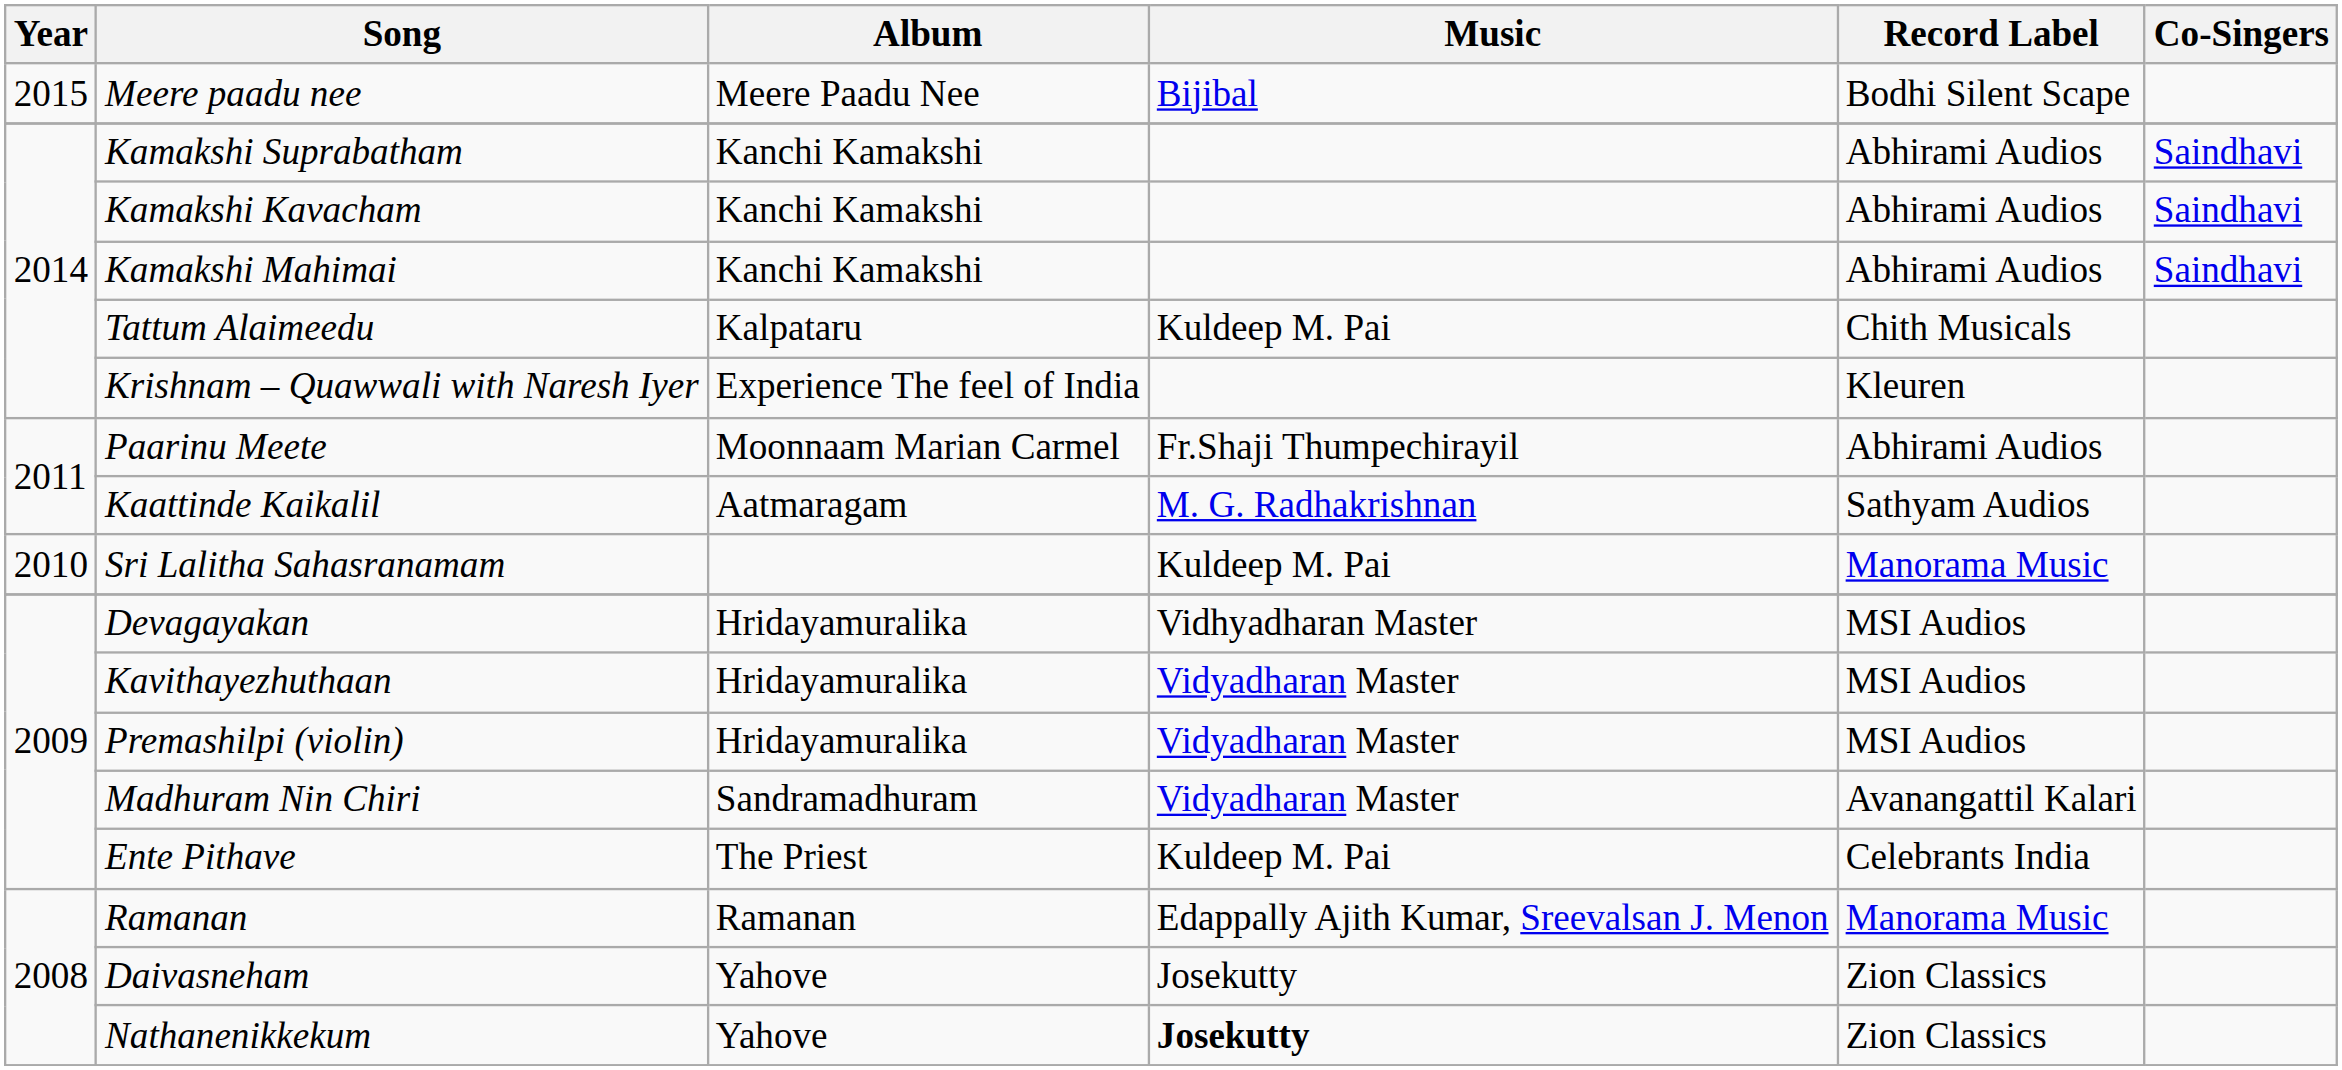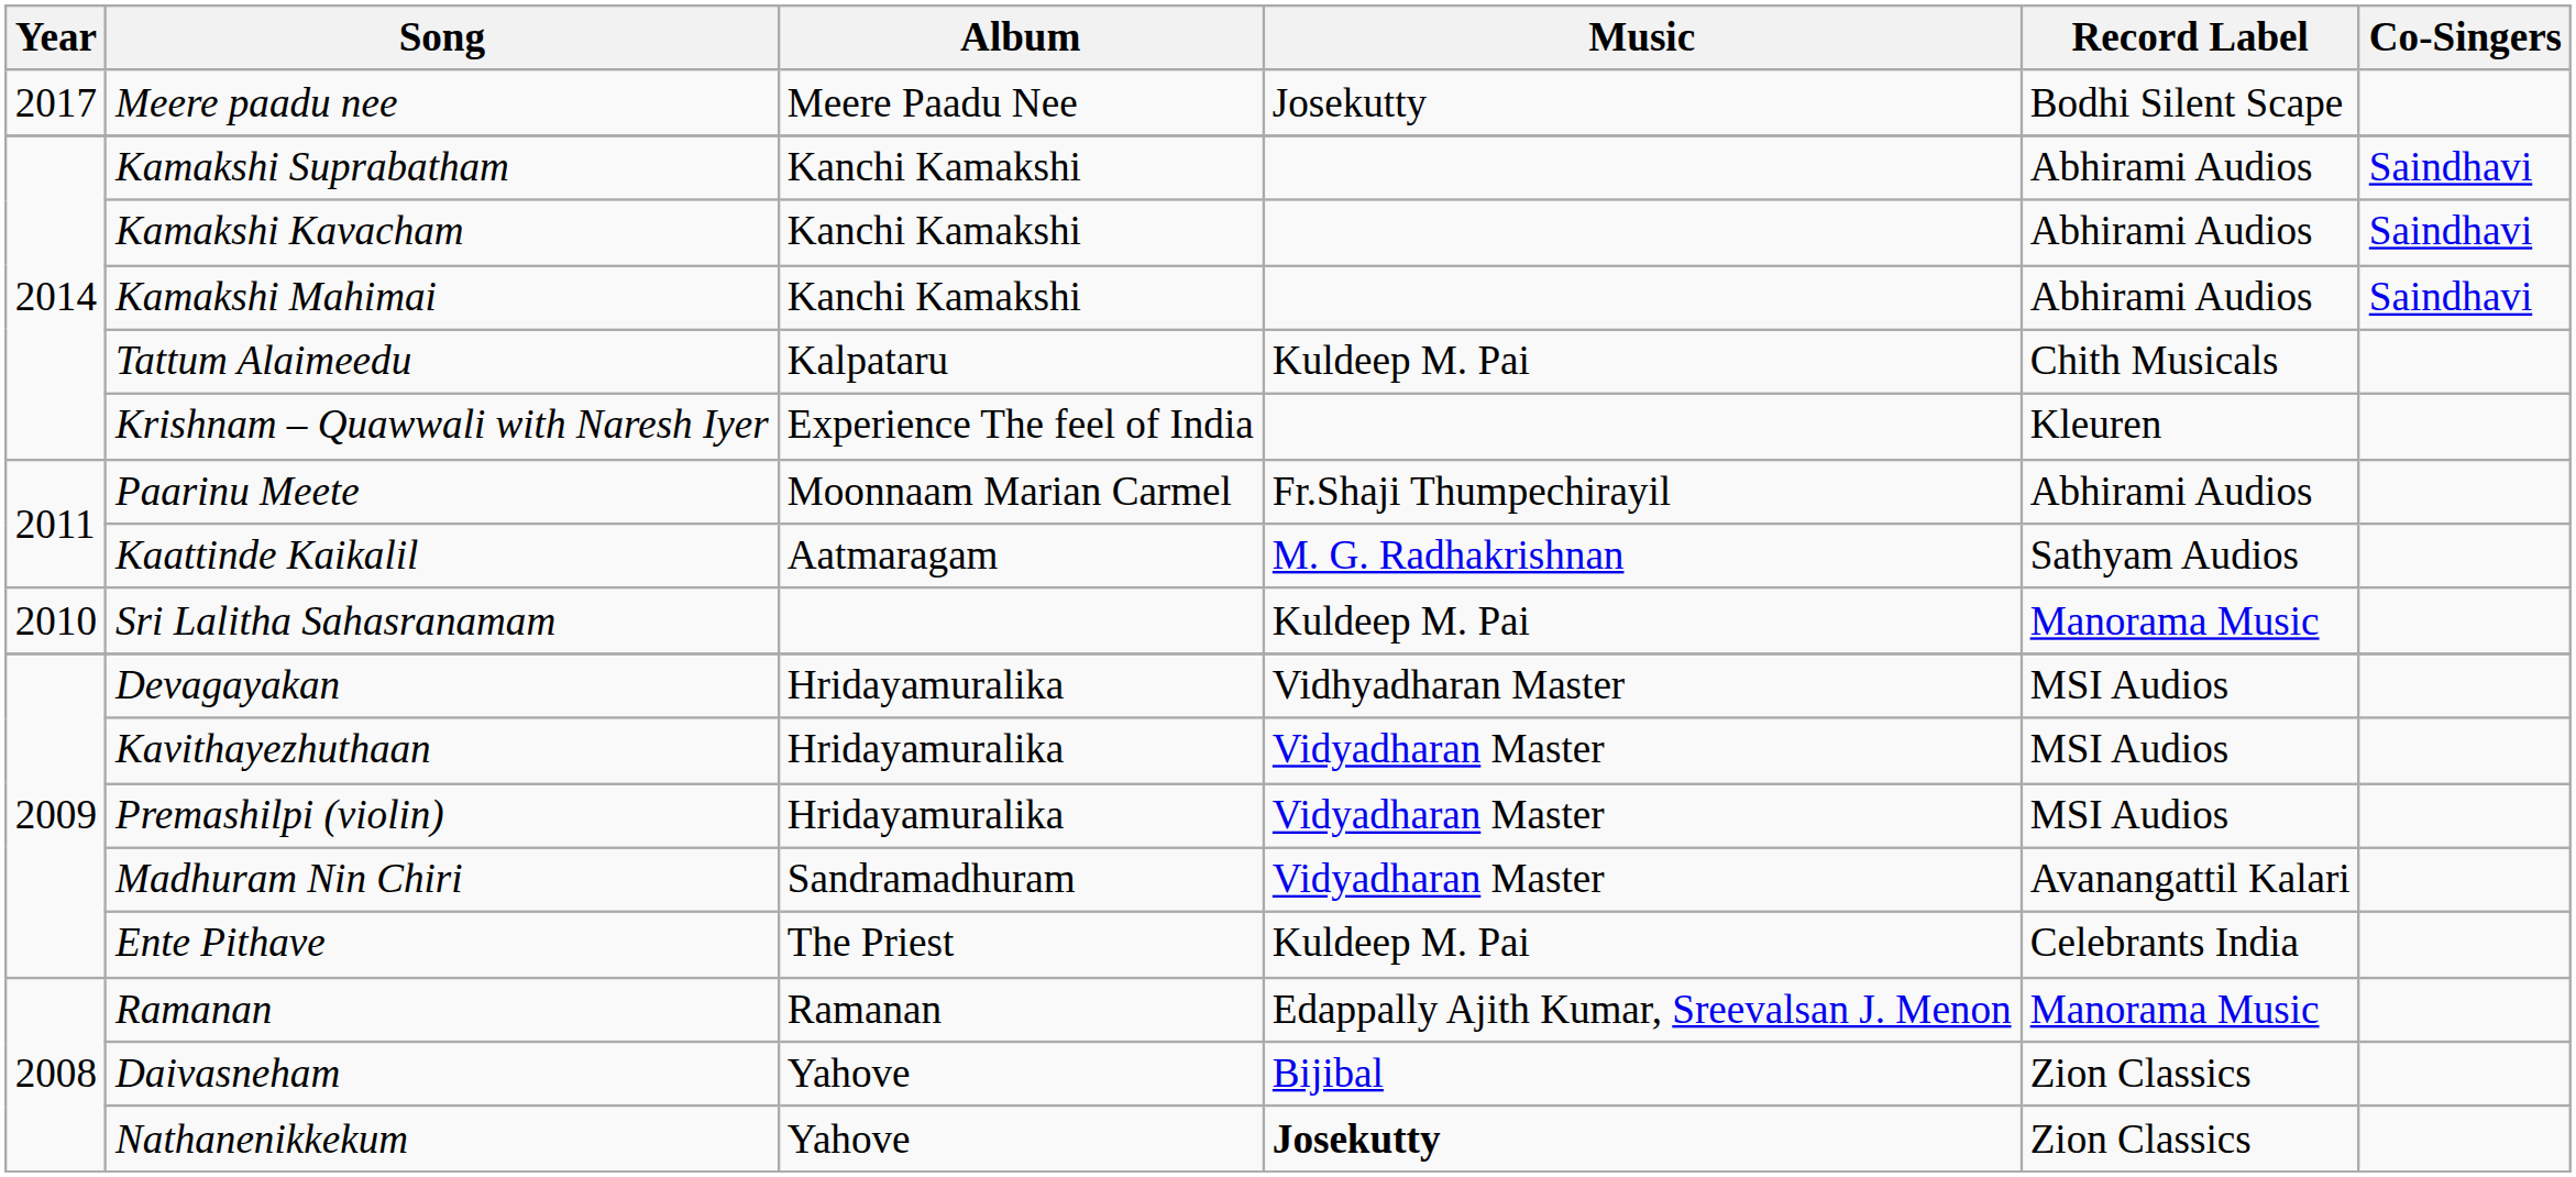Meere paadu nee | Year: 2015 -> 2017
Meere paadu nee | Music: Bijibal -> Josekutty
Daivasneham | Music: Josekutty -> Bijibal
